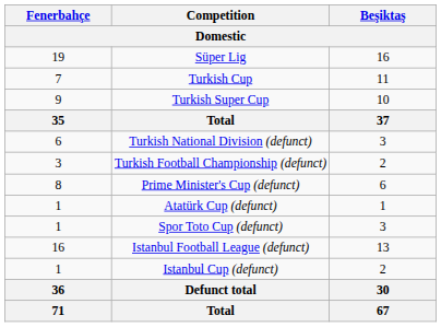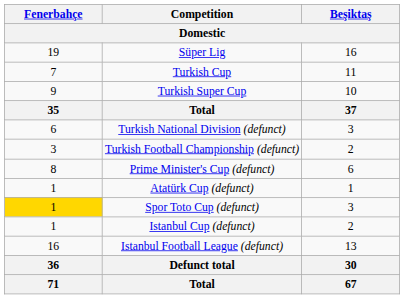Spor Toto Cup (defunct) | Fenerbahçe: no background -> gold background
rows swapped: Istanbul Football League (defunct) <-> Istanbul Cup (defunct)
